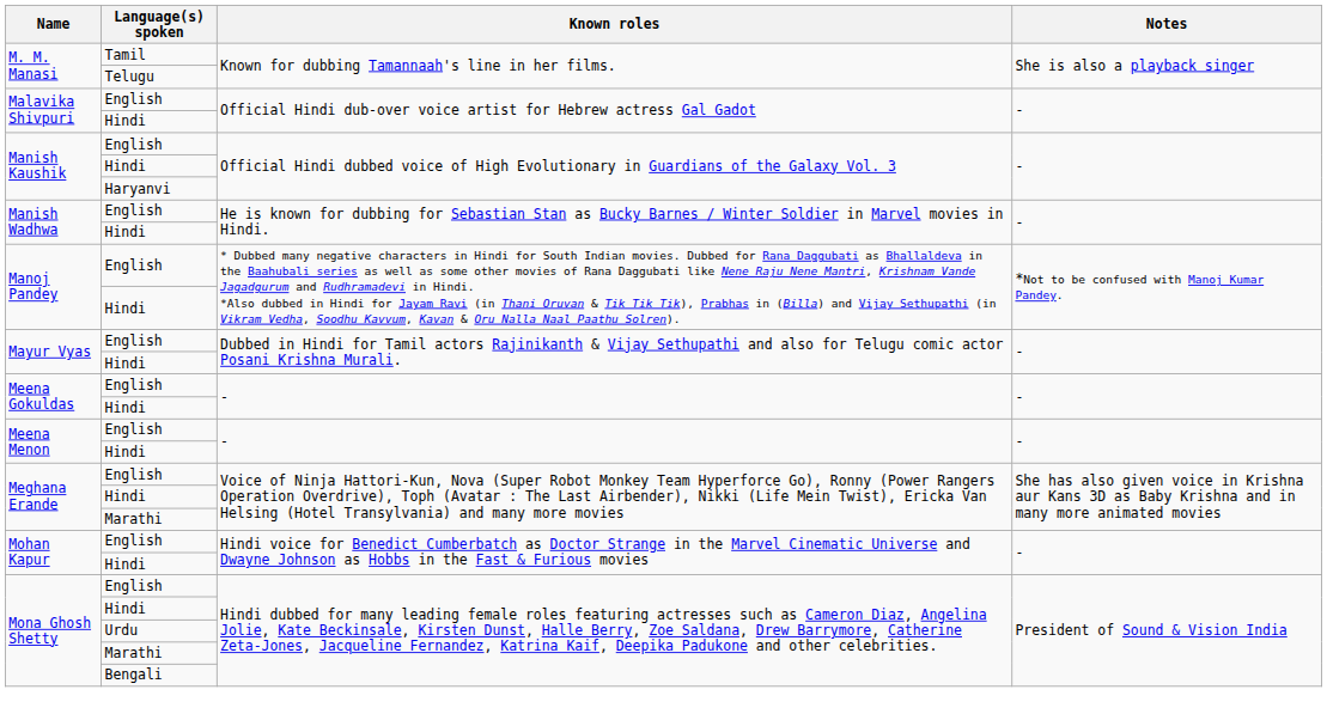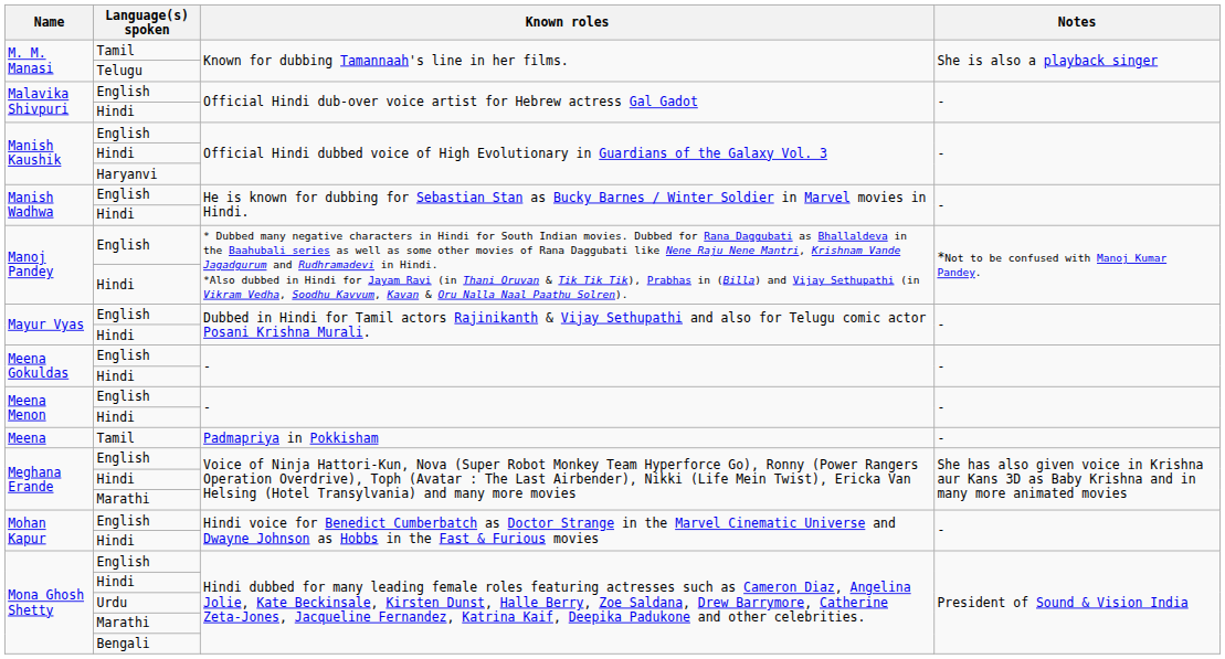+ row: Meena | Tamil | Padmapriya in Pokkisham | -
